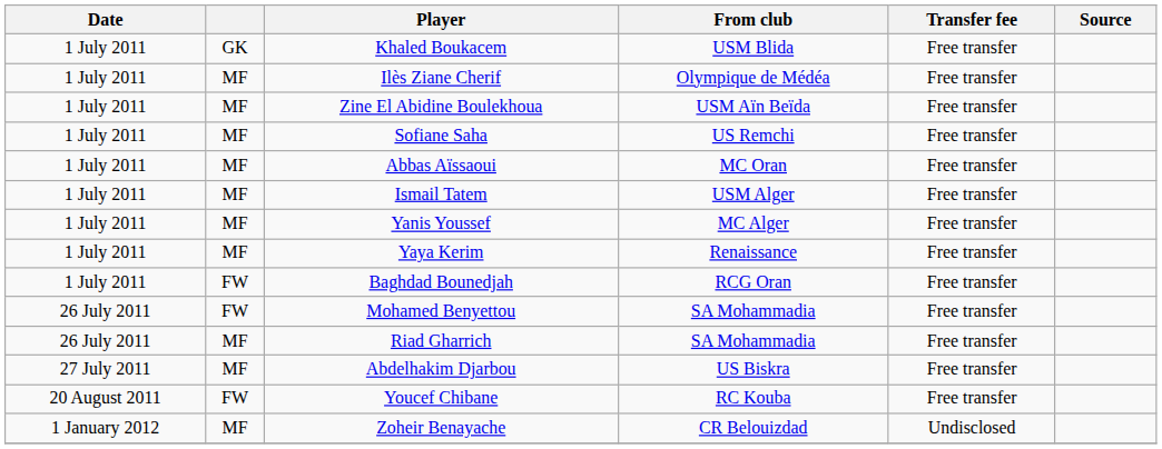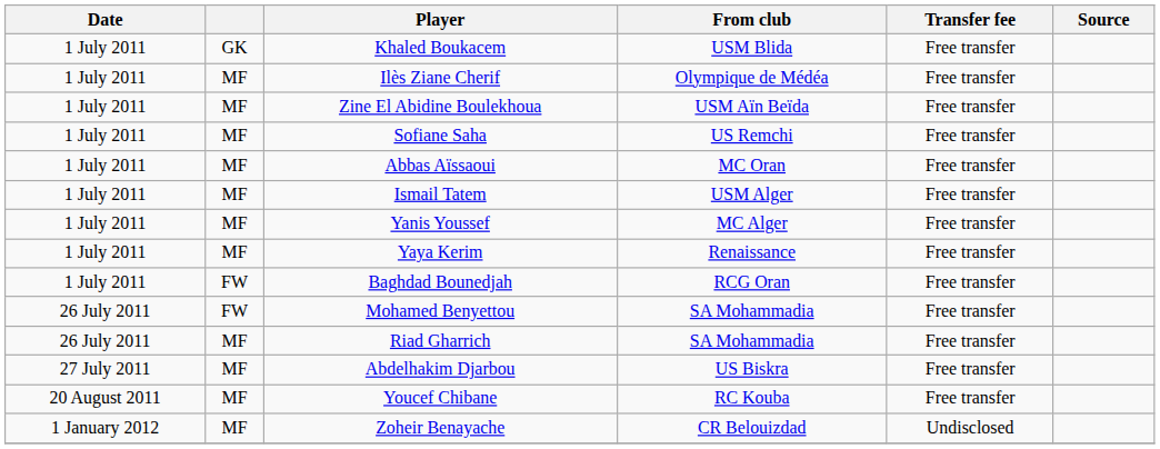Youcef Chibane | column 2: FW -> MF
